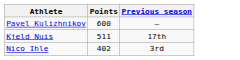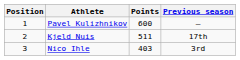+ column: Position | 1 | 2 | 3
Nico Ihle | Points: 402 -> 403
